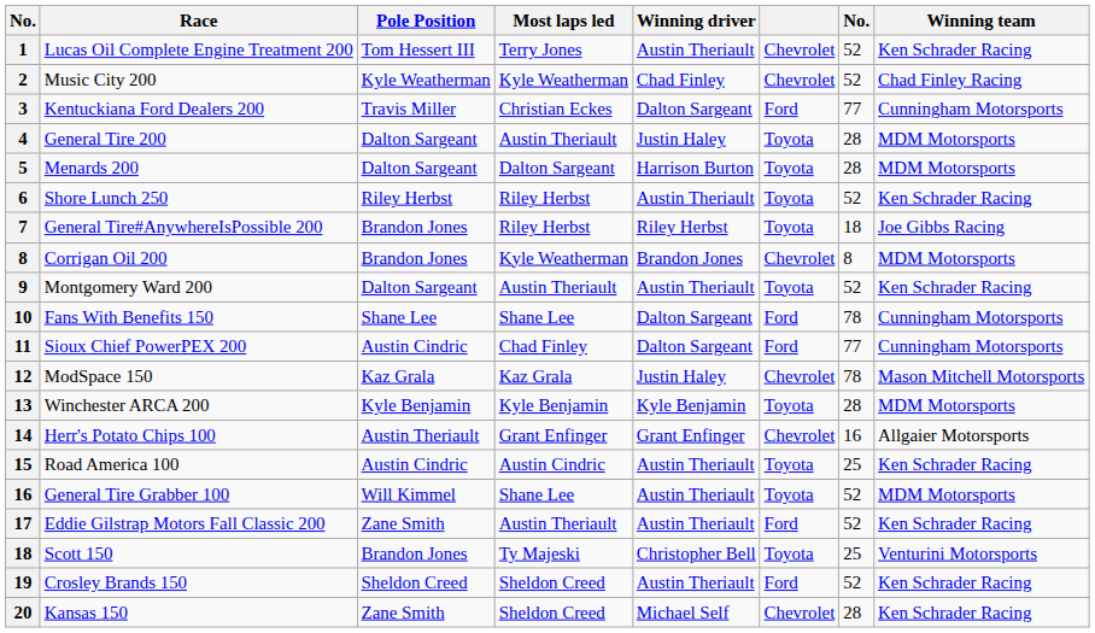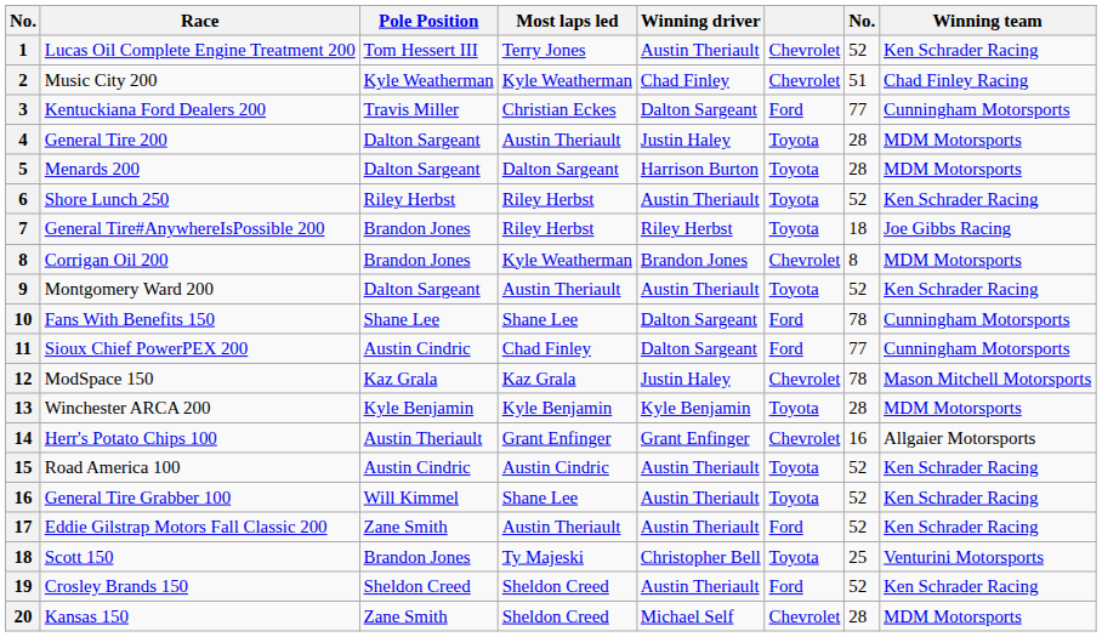Music City 200 | column 7: 52 -> 51
Road America 100 | column 7: 25 -> 52
General Tire Grabber 100 | Winning team: MDM Motorsports -> Ken Schrader Racing
Kansas 150 | Winning team: Ken Schrader Racing -> MDM Motorsports
